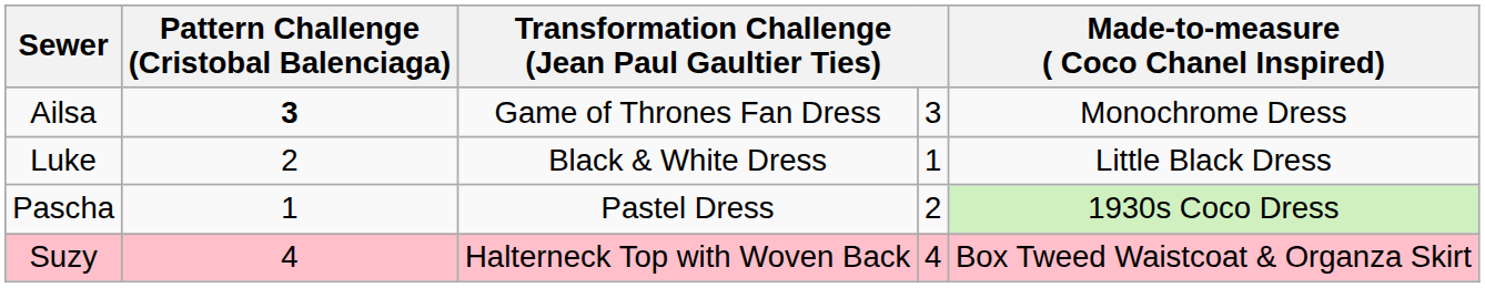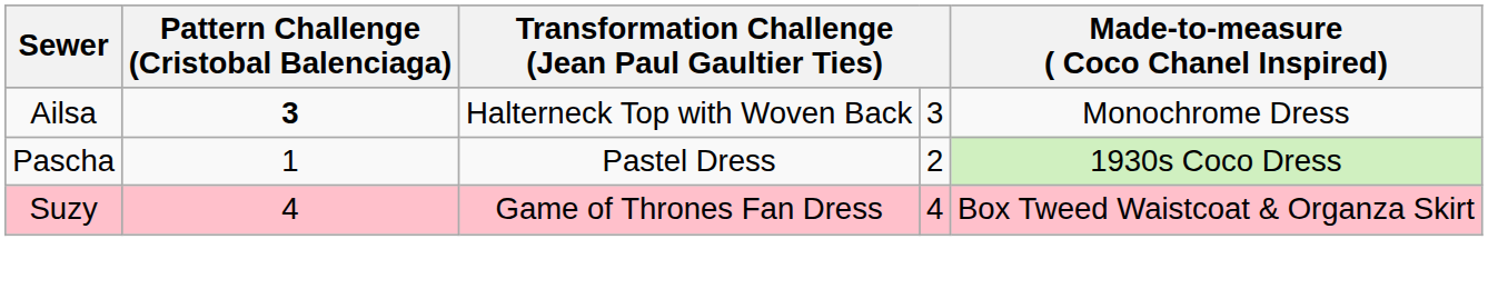Ailsa | column 3: Game of Thrones Fan Dress -> Halterneck Top with Woven Back
- row: Luke | 2 | Black & White Dress | 1 | Little Black Dress
Suzy | column 3: Halterneck Top with Woven Back -> Game of Thrones Fan Dress
